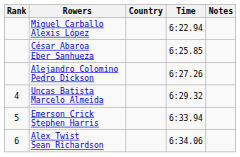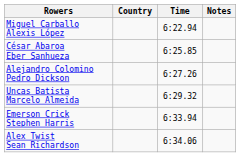- column: Rank | 4 | 5 | 6
